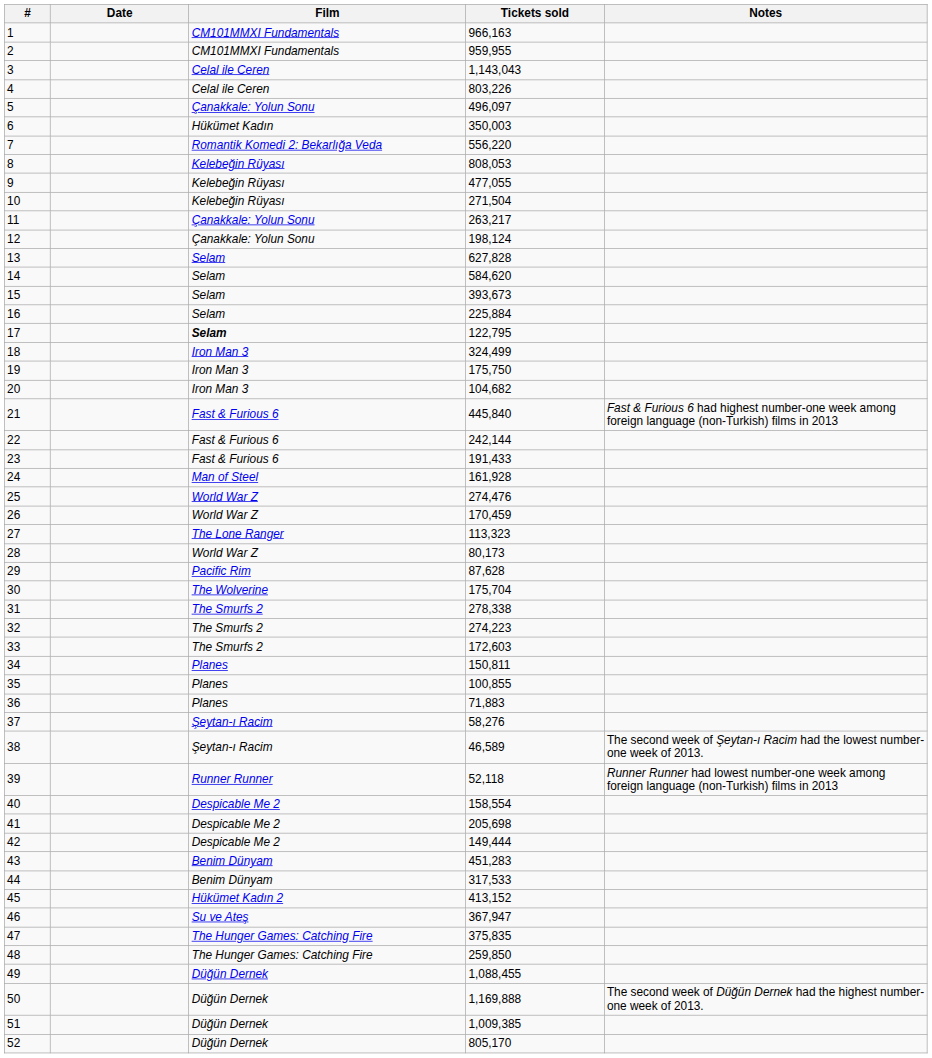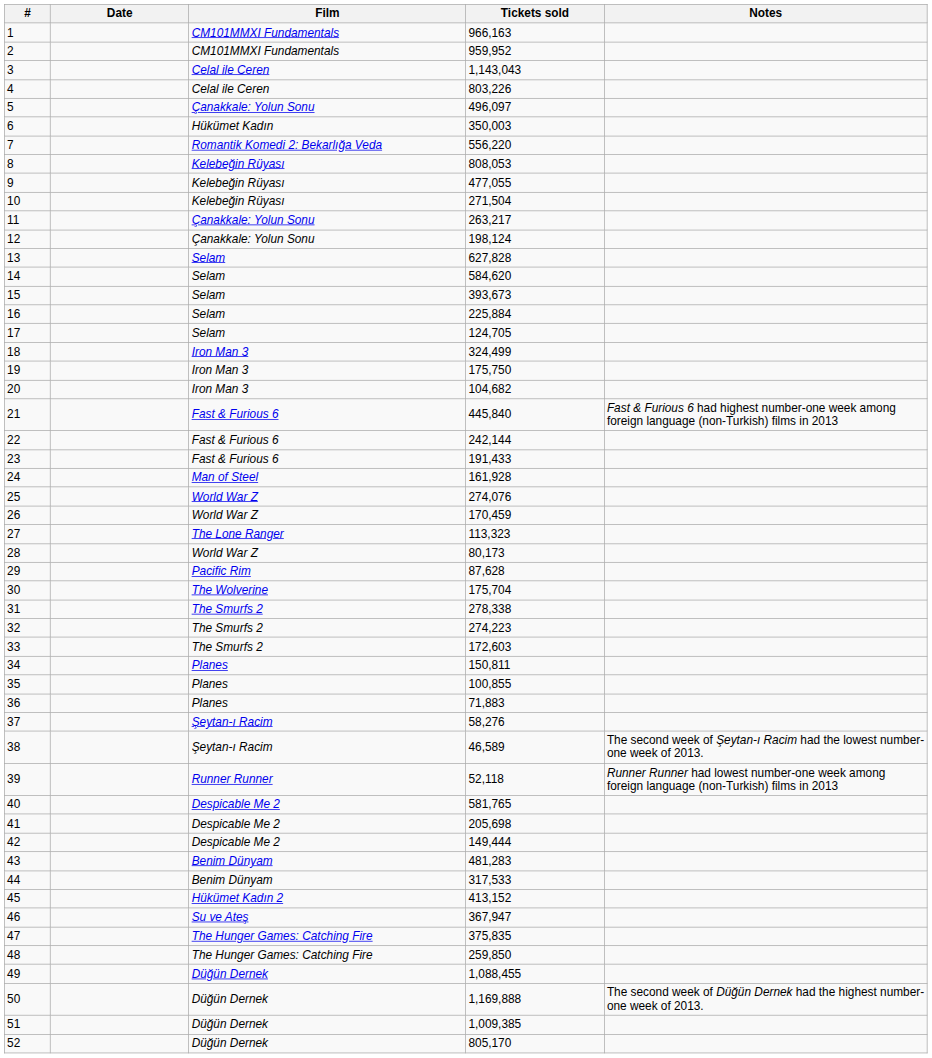2 | Tickets sold: 959,955 -> 959,952
17 | Film: bold -> normal
17 | Tickets sold: 122,795 -> 124,705
25 | Tickets sold: 274,476 -> 274,076
40 | Tickets sold: 158,554 -> 581,765
43 | Tickets sold: 451,283 -> 481,283
